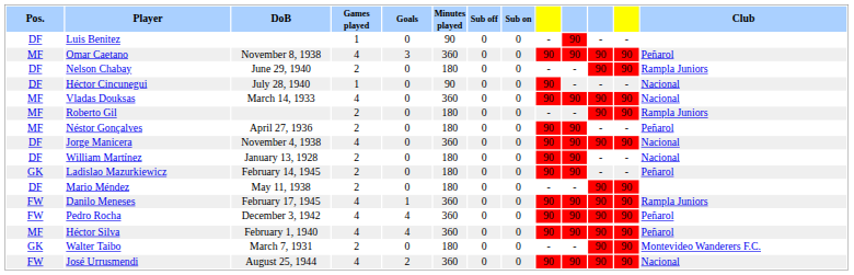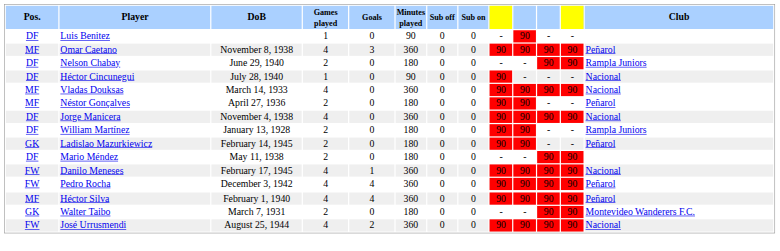- row: MF | Roberto Gil | 2 | 0 | 180 | 0 | 0 | - | - | 90 | 90 | Rampla Juniors
William Martínez | Club: Nacional -> Rampla Juniors
Danilo Meneses | Club: Rampla Juniors -> Nacional
